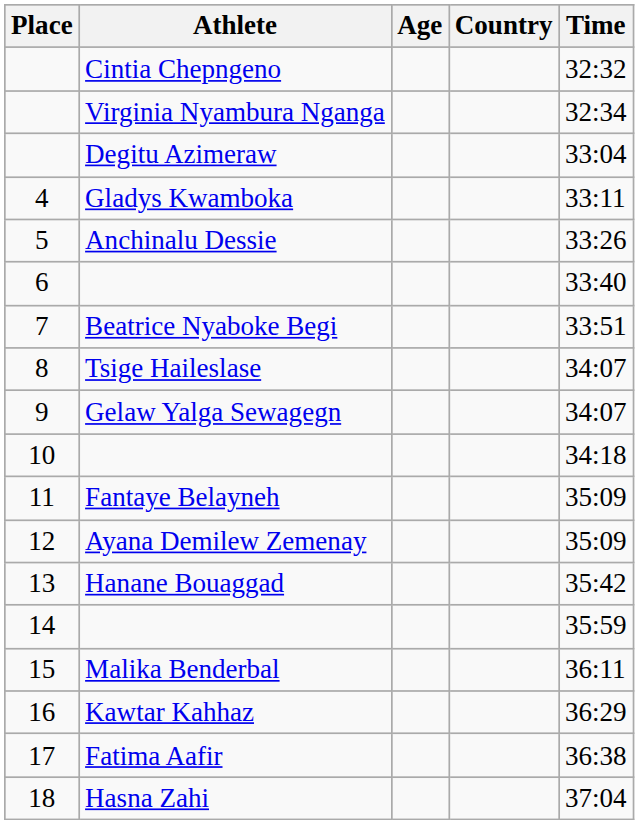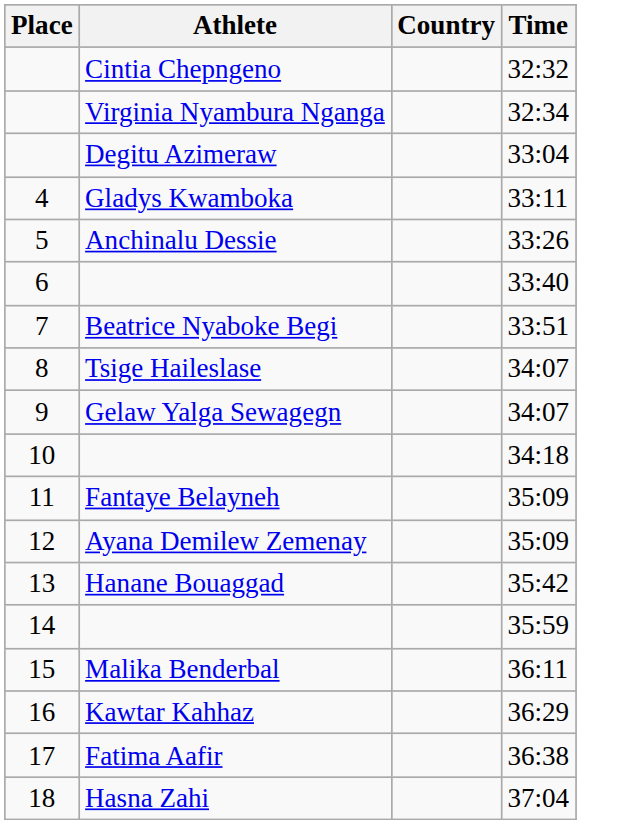- column: Age
